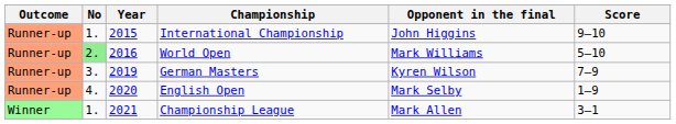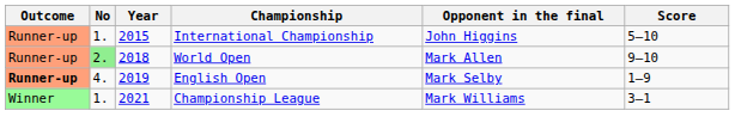International Championship | Score: 9–10 -> 5–10
World Open | Year: 2016 -> 2018
World Open | Opponent in the final: Mark Williams -> Mark Allen
World Open | Score: 5–10 -> 9–10
- row: Runner-up | 3. | 2019 | German Masters | Kyren Wilson | 7–9
English Open | Outcome: normal -> bold
English Open | Year: 2020 -> 2019
Championship League | Opponent in the final: Mark Allen -> Mark Williams
